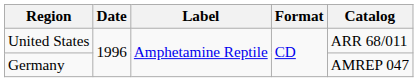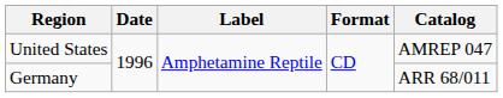United States | Catalog: ARR 68/011 -> AMREP 047
Germany | Catalog: AMREP 047 -> ARR 68/011
